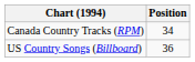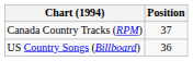Canada Country Tracks (RPM) | Position: 34 -> 37
